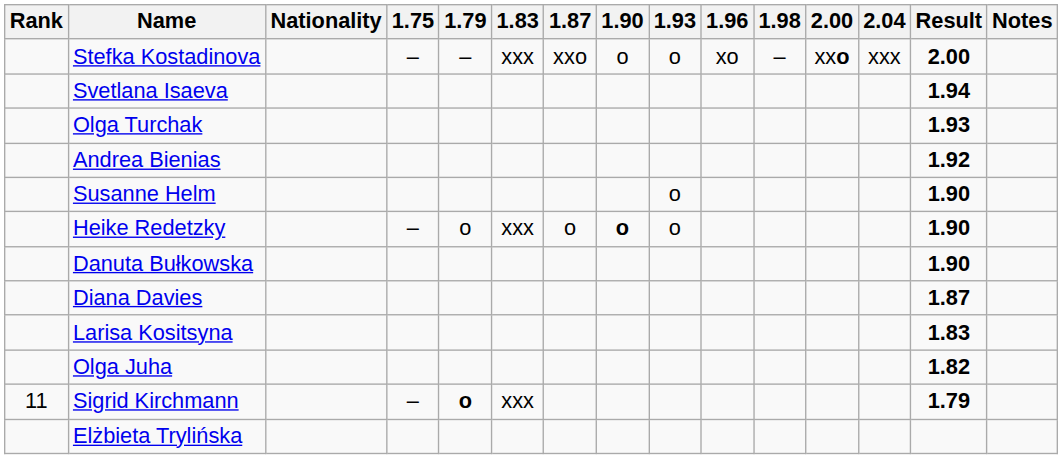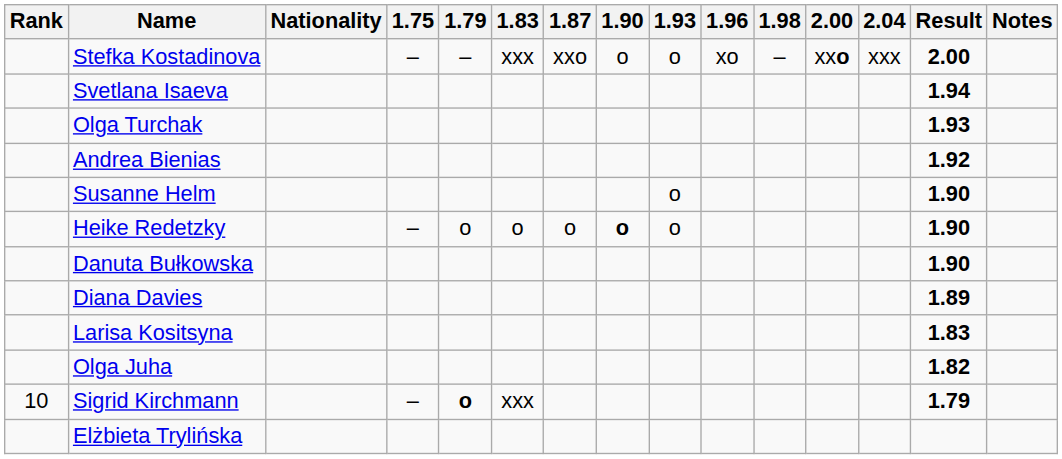Heike Redetzky | 1.83: xxx -> o
Diana Davies | Result: 1.87 -> 1.89
Sigrid Kirchmann | Rank: 11 -> 10
